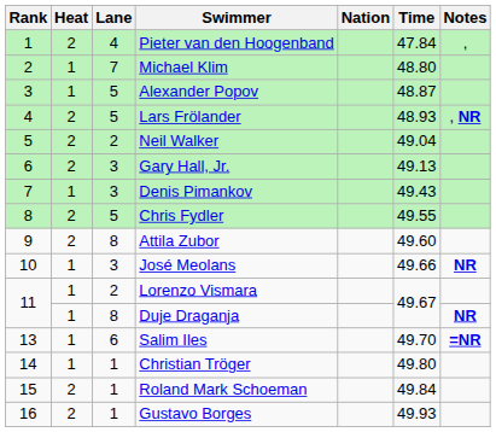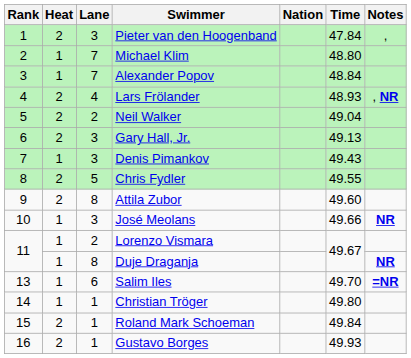Pieter van den Hoogenband | Lane: 4 -> 3
Alexander Popov | Lane: 5 -> 7
Alexander Popov | Time: 48.87 -> 48.84
Lars Frölander | Lane: 5 -> 4
